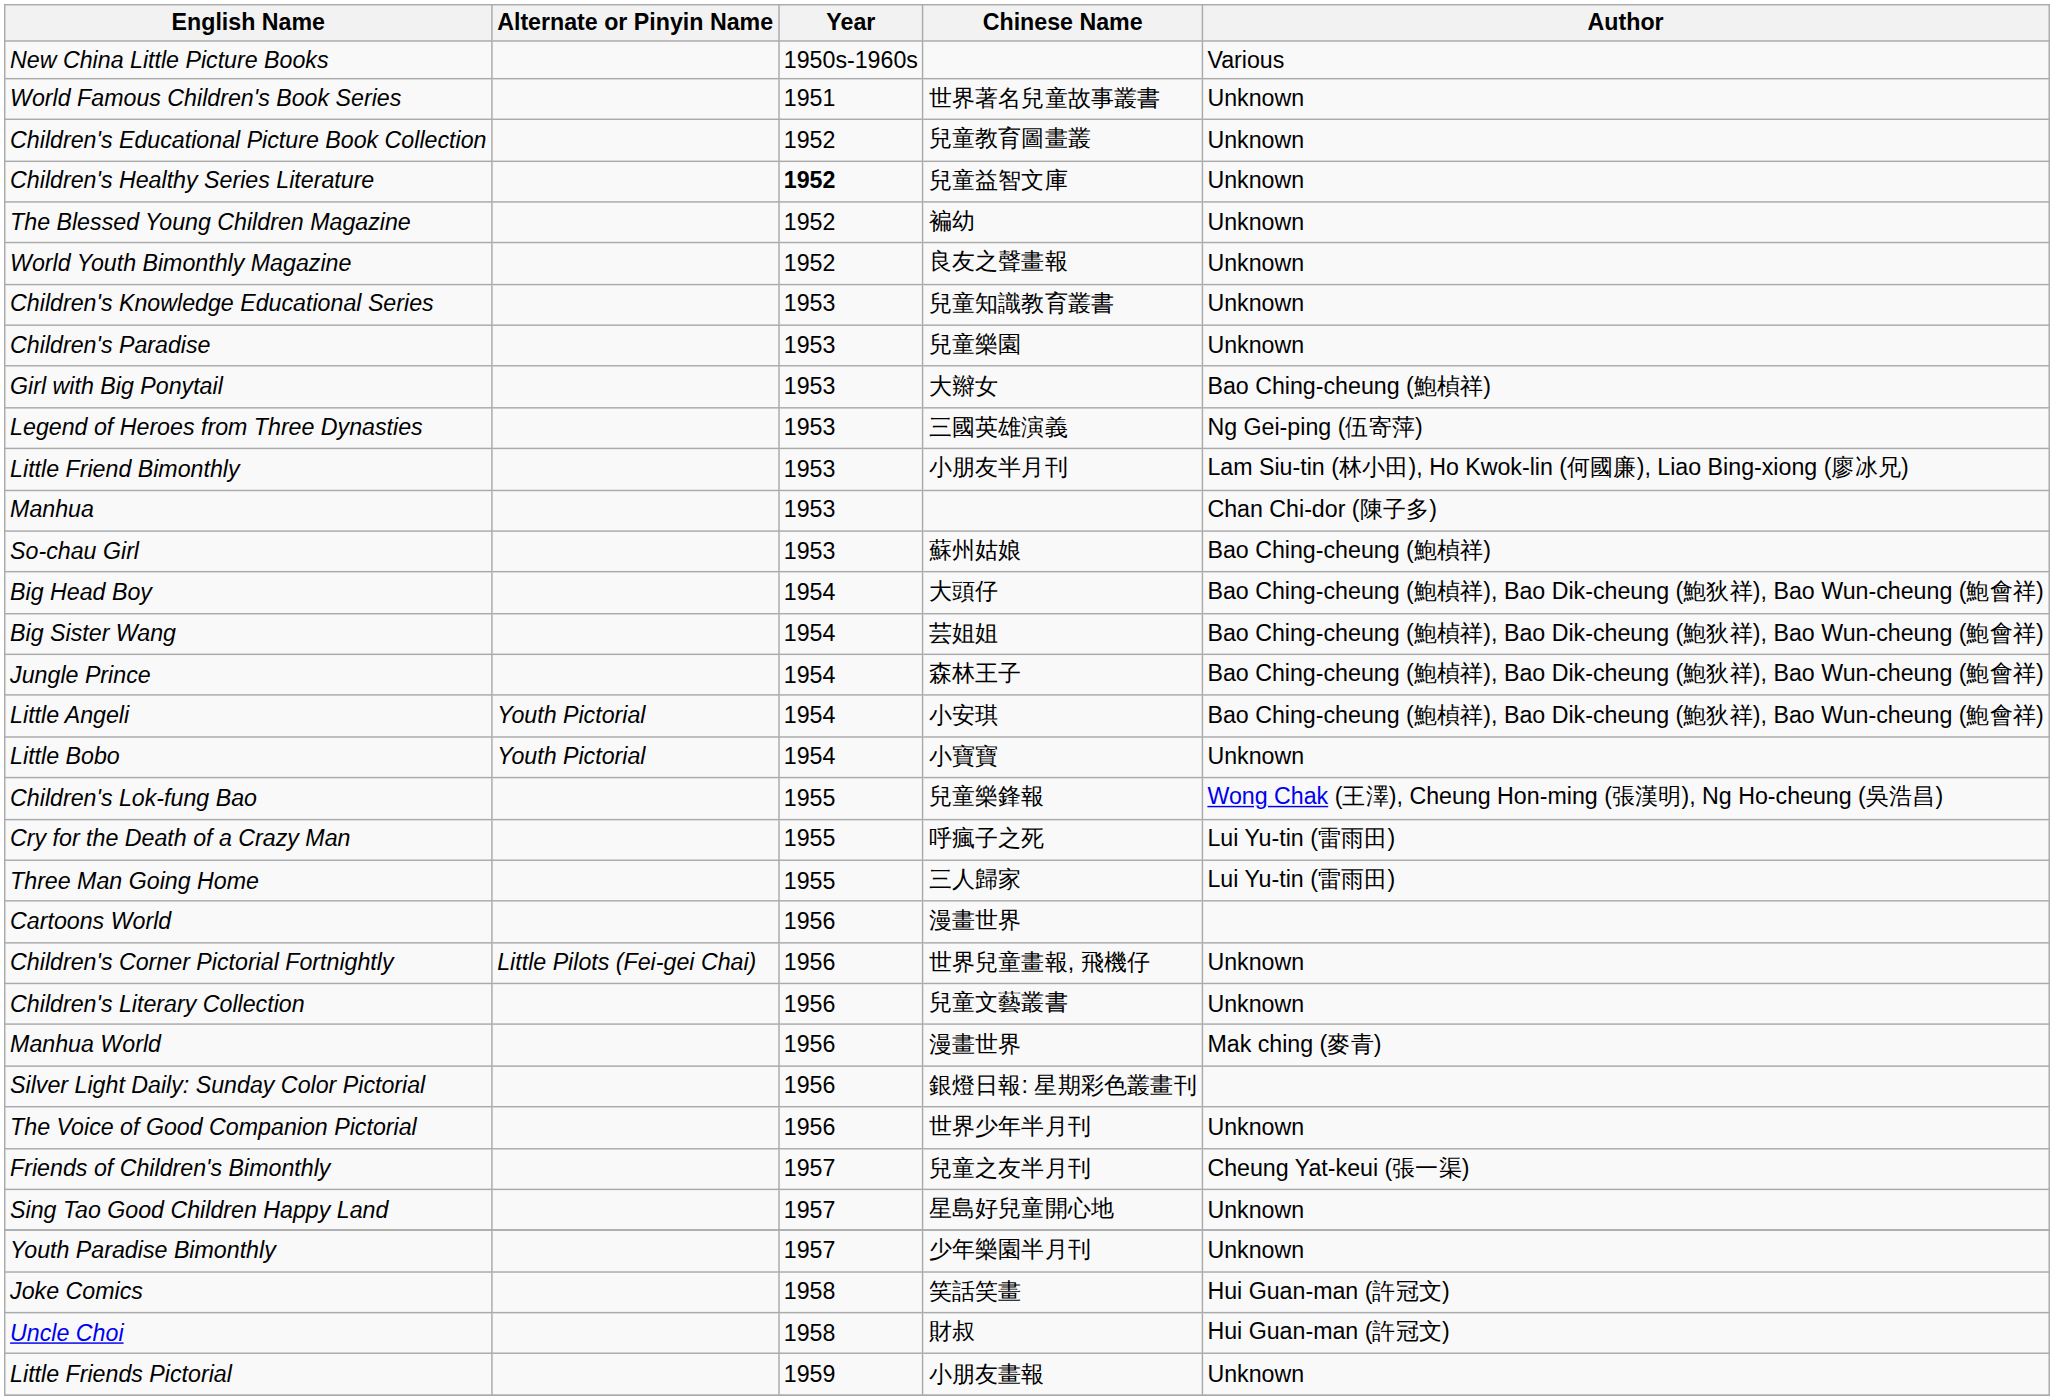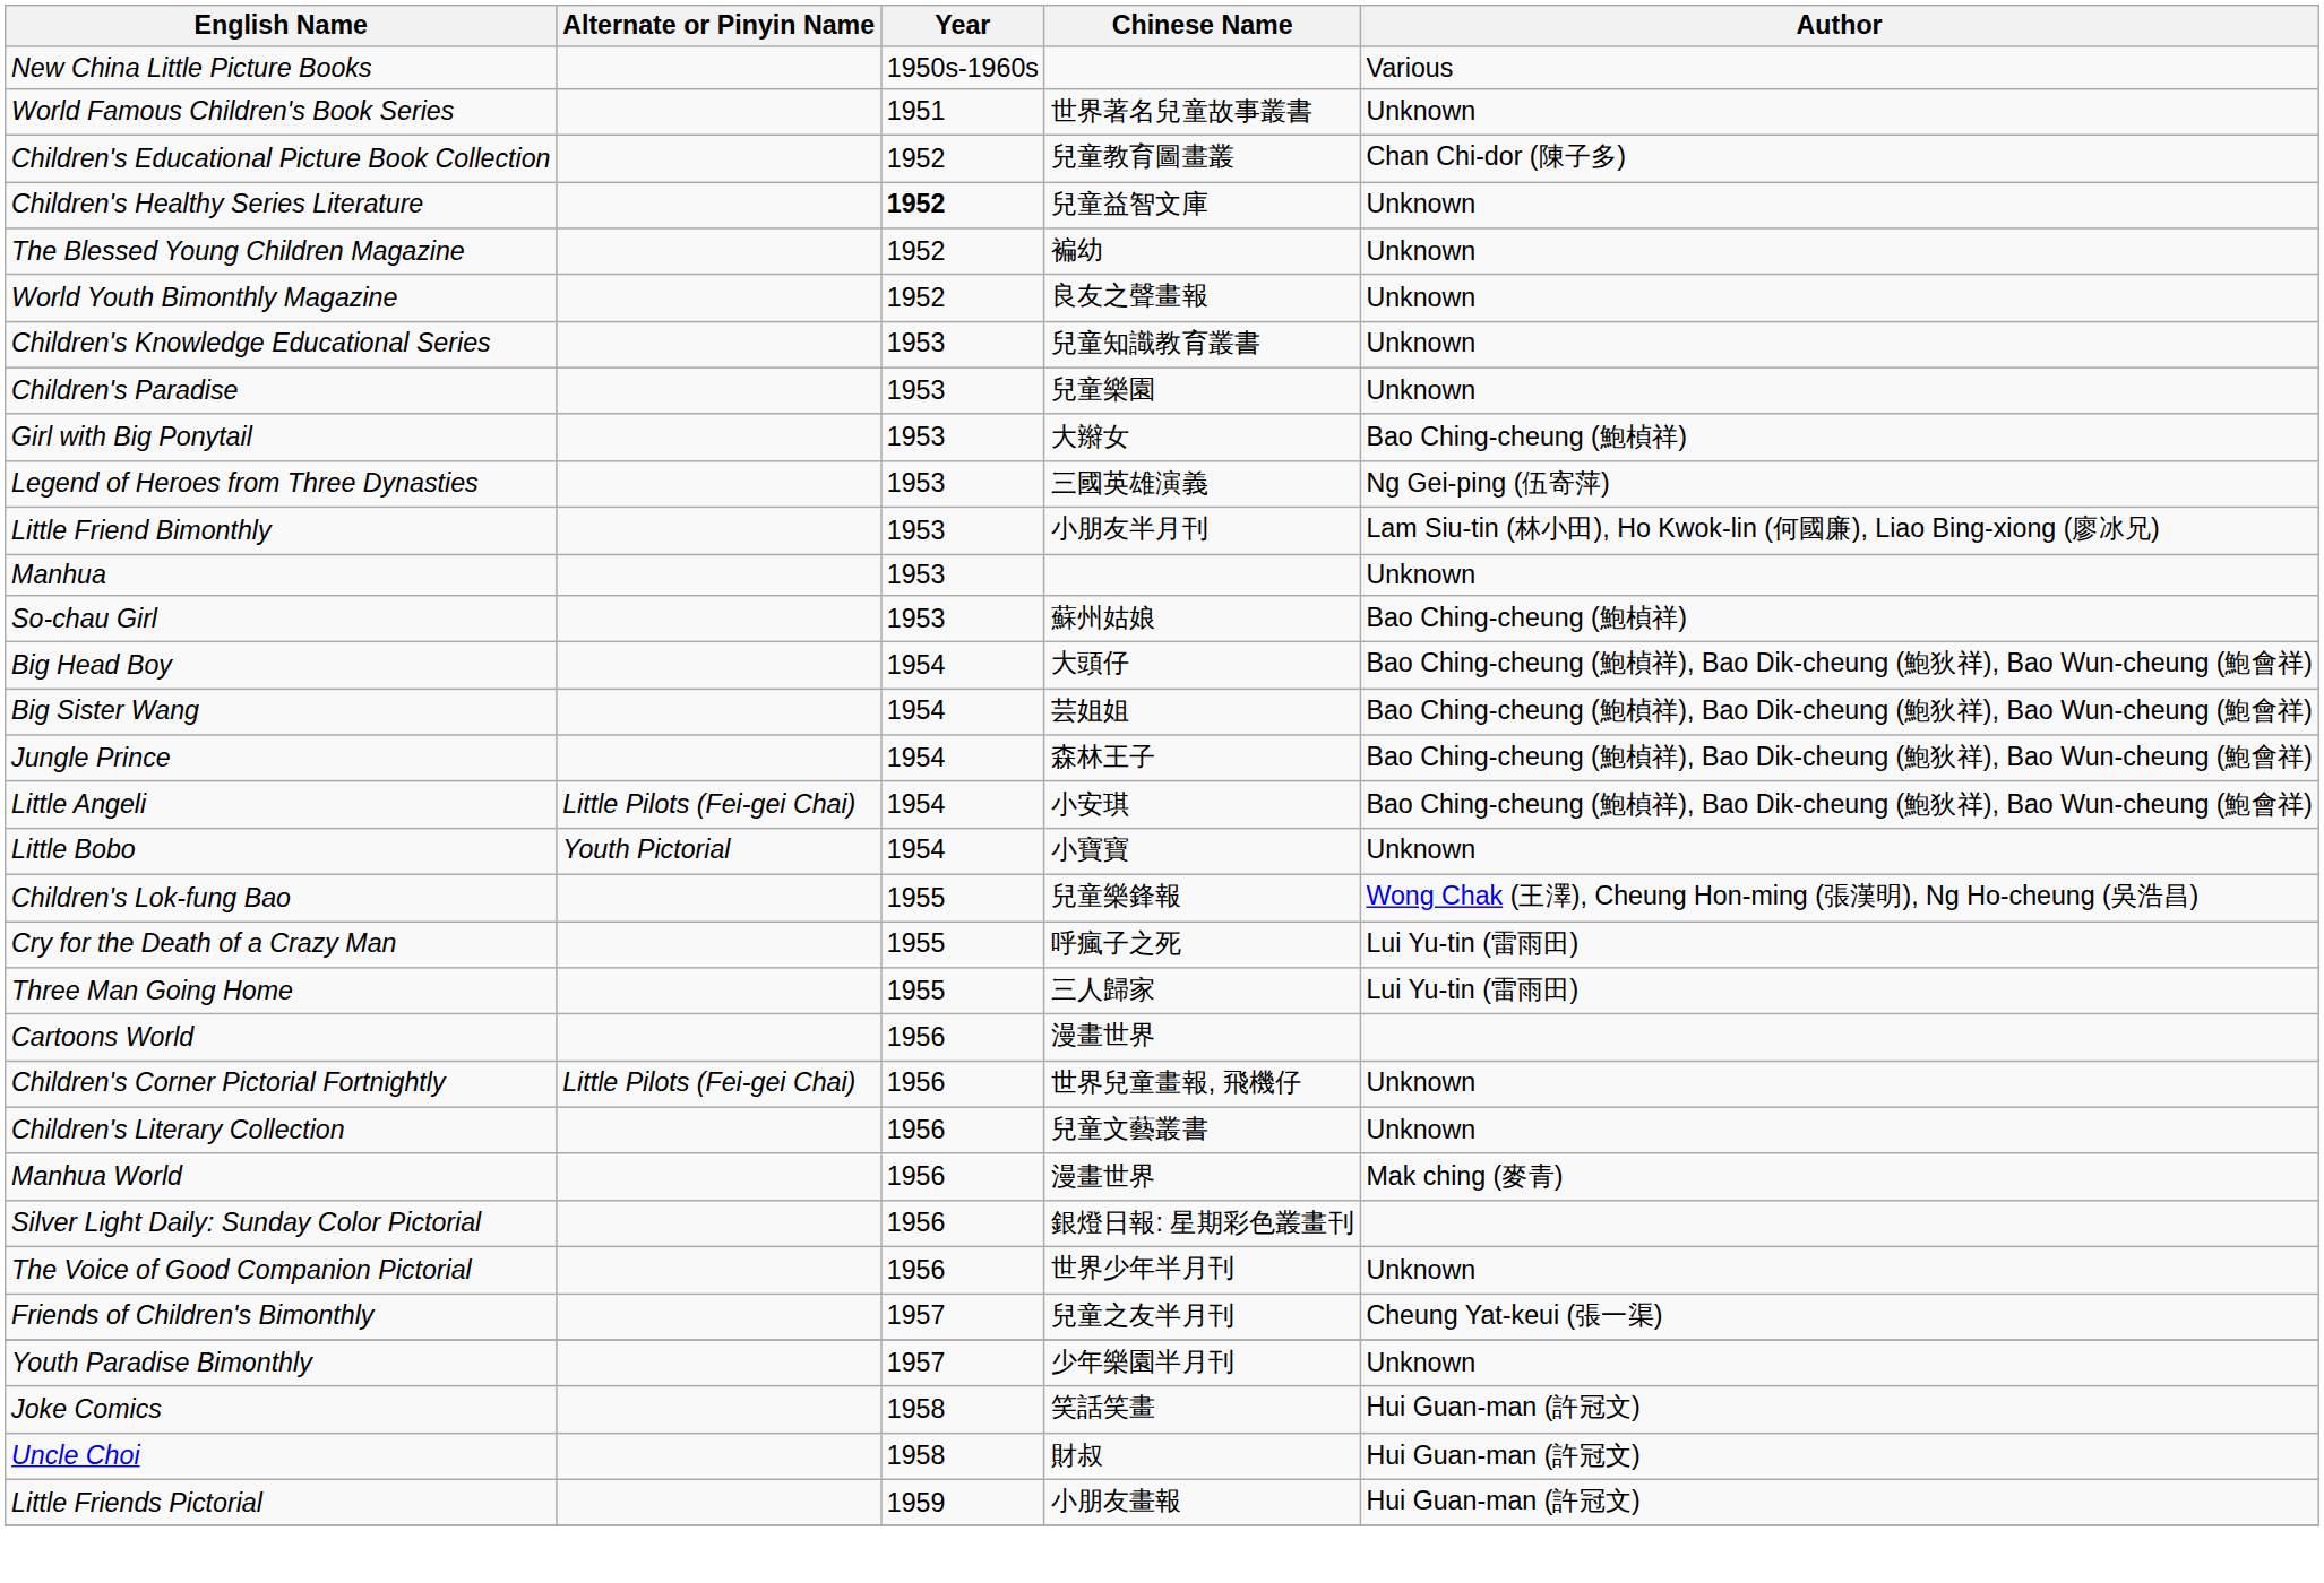Children's Educational Picture Book Collection | Author: Unknown -> Chan Chi-dor (陳子多)
Manhua | Author: Chan Chi-dor (陳子多) -> Unknown
Little Angeli | Alternate or Pinyin Name: Youth Pictorial -> Little Pilots (Fei-gei Chai)
- row: Sing Tao Good Children Happy Land | 1957 | 星島好兒童開心地 | Unknown
Little Friends Pictorial | Author: Unknown -> Hui Guan-man (許冠文)
